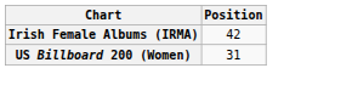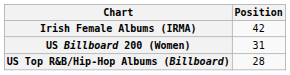+ row: US Top R&B/Hip-Hop Albums (Billboard) | 28
